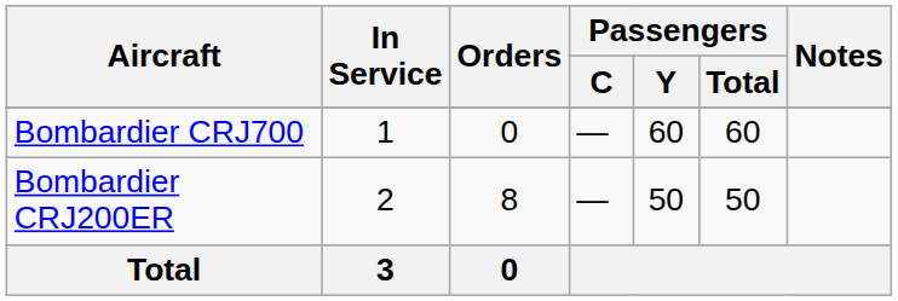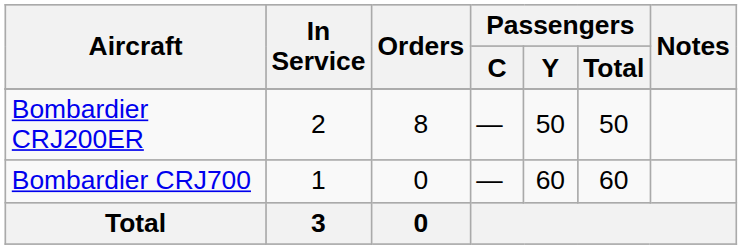rows swapped: Bombardier CRJ200ER <-> Bombardier CRJ700
